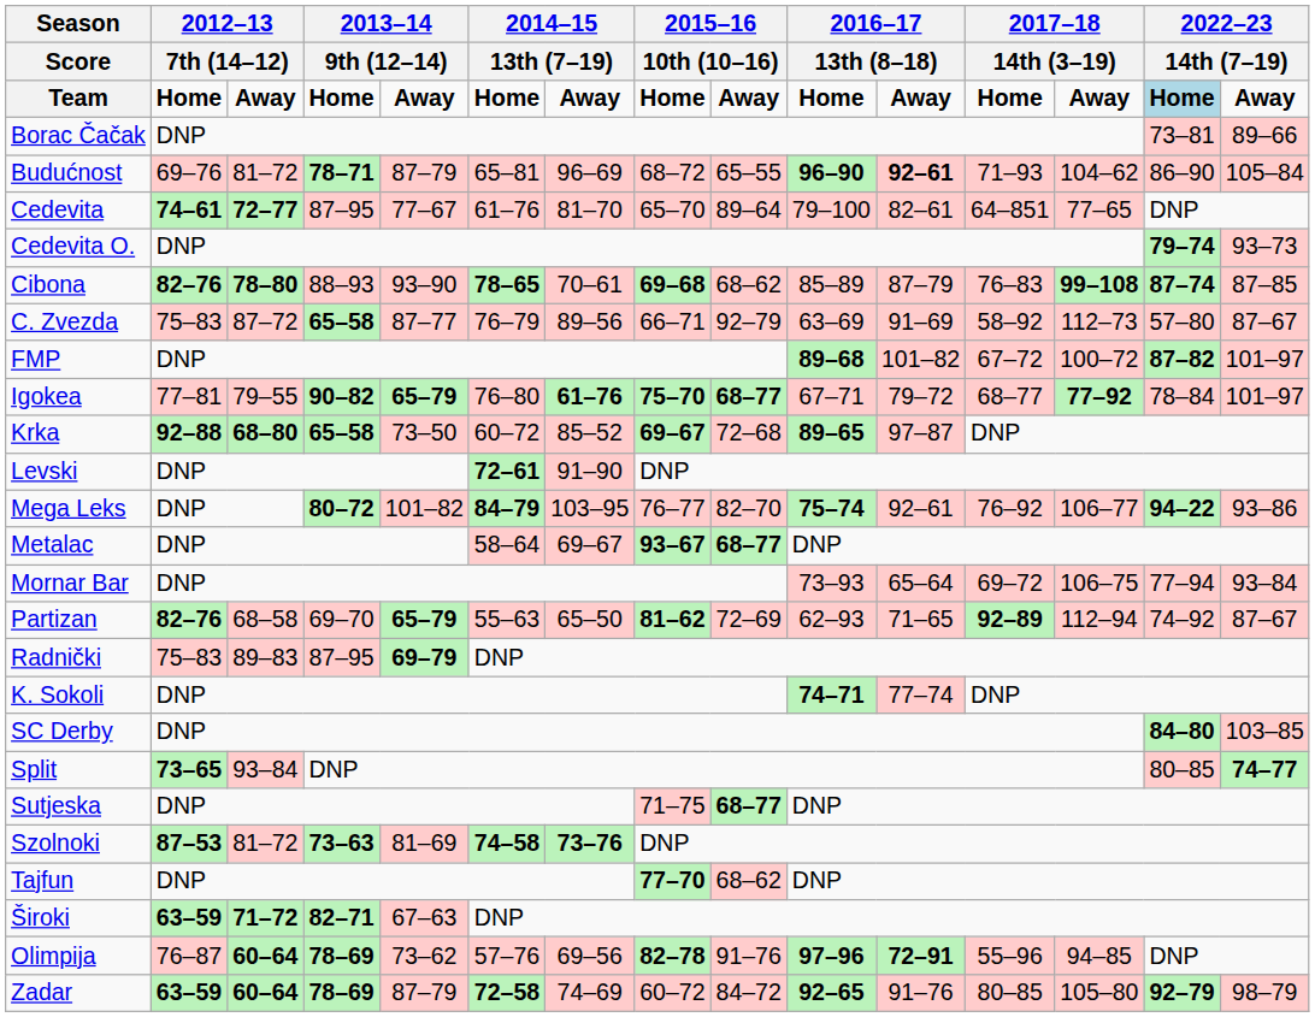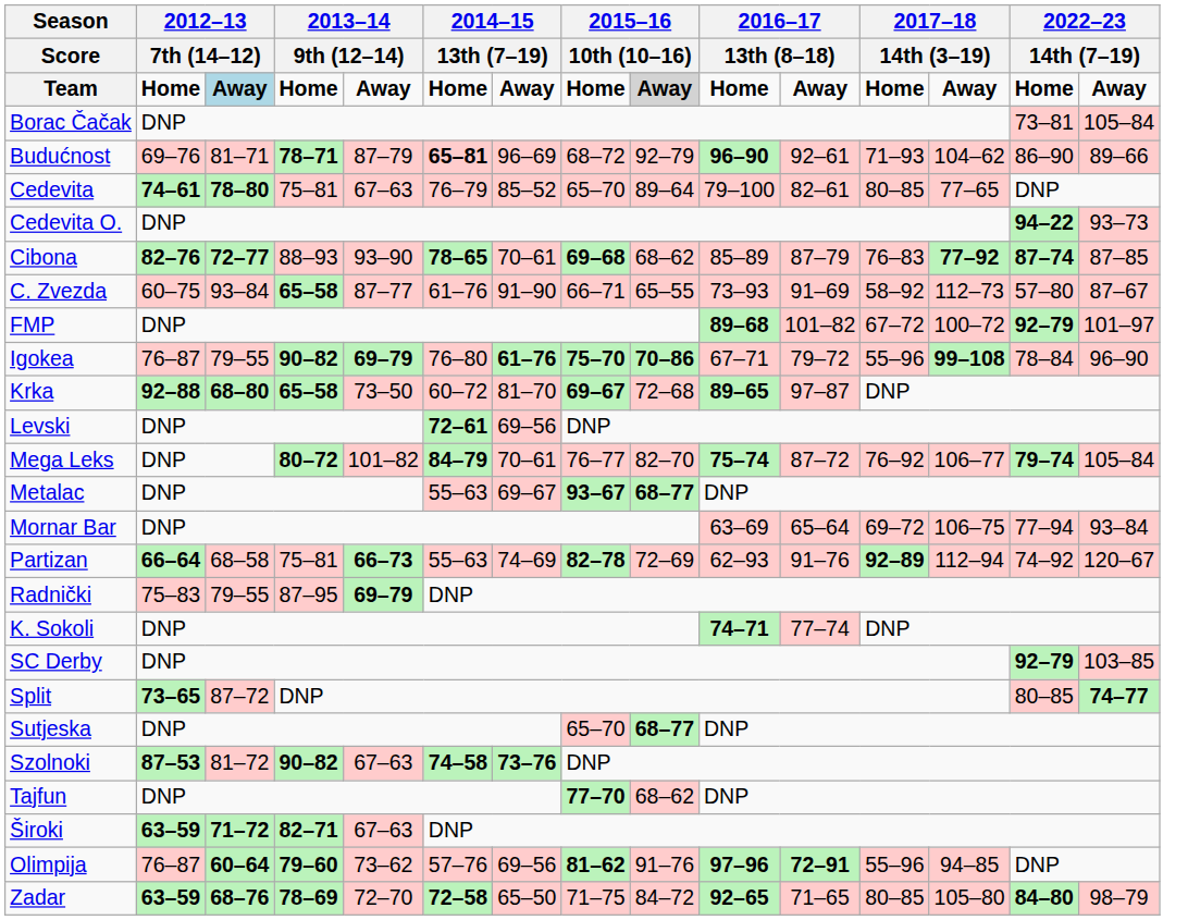Team | column 3: no background -> lightblue background
Team | column 9: no background -> lightgrey background
Team | column 14: lightblue background -> no background
Borac Čačak | column 15: 89–66 -> 105–84
Budućnost | column 3: 81–72 -> 81–71
Budućnost | column 6: normal -> bold
Budućnost | column 9: 65–55 -> 92–79
Budućnost | column 11: bold -> normal
Budućnost | column 15: 105–84 -> 89–66
Cedevita | column 3: 72–77 -> 78–80
Cedevita | column 4: 87–95 -> 75–81
Cedevita | column 5: 77–67 -> 67–63
Cedevita | column 6: 61–76 -> 76–79
Cedevita | column 7: 81–70 -> 85–52
Cedevita | column 12: 64–851 -> 80–85
Cedevita O. | column 14: 79–74 -> 94–22
Cibona | column 3: 78–80 -> 72–77
Cibona | column 13: 99–108 -> 77–92
C. Zvezda | column 2: 75–83 -> 60–75
C. Zvezda | column 3: 87–72 -> 93–84
C. Zvezda | column 6: 76–79 -> 61–76
C. Zvezda | column 7: 89–56 -> 91–90
C. Zvezda | column 9: 92–79 -> 65–55
C. Zvezda | column 10: 63–69 -> 73–93
FMP | column 14: 87–82 -> 92–79
Igokea | column 2: 77–81 -> 76–87
Igokea | column 5: 65–79 -> 69–79
Igokea | column 9: 68–77 -> 70–86
Igokea | column 12: 68–77 -> 55–96
Igokea | column 13: 77–92 -> 99–108
Igokea | column 15: 101–97 -> 96–90
Krka | column 7: 85–52 -> 81–70
Levski | column 7: 91–90 -> 69–56
Mega Leks | column 7: 103–95 -> 70–61
Mega Leks | column 11: 92–61 -> 87–72
Mega Leks | column 14: 94–22 -> 79–74
Mega Leks | column 15: 93–86 -> 105–84
Metalac | column 6: 58–64 -> 55–63
Mornar Bar | column 10: 73–93 -> 63–69
Partizan | column 2: 82–76 -> 66–64
Partizan | column 4: 69–70 -> 75–81
Partizan | column 5: 65–79 -> 66–73
Partizan | column 7: 65–50 -> 74–69
Partizan | column 8: 81–62 -> 82–78
Partizan | column 11: 71–65 -> 91–76
Partizan | column 15: 87–67 -> 120–67
Radnički | column 3: 89–83 -> 79–55
SC Derby | column 14: 84–80 -> 92–79
Split | column 3: 93–84 -> 87–72
Sutjeska | column 8: 71–75 -> 65–70
Szolnoki | column 4: 73–63 -> 90–82
Szolnoki | column 5: 81–69 -> 67–63
Olimpija | column 4: 78–69 -> 79–60
Olimpija | column 8: 82–78 -> 81–62
Zadar | column 3: 60–64 -> 68–76
Zadar | column 5: 87–79 -> 72–70
Zadar | column 7: 74–69 -> 65–50
Zadar | column 8: 60–72 -> 71–75
Zadar | column 11: 91–76 -> 71–65
Zadar | column 14: 92–79 -> 84–80
